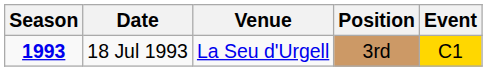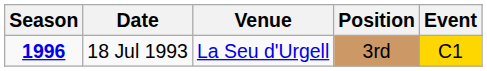18 Jul 1993 | Season: 1993 -> 1996
